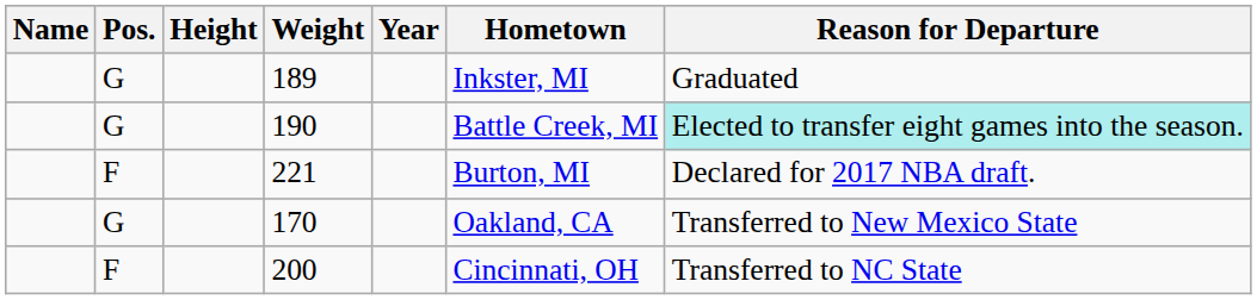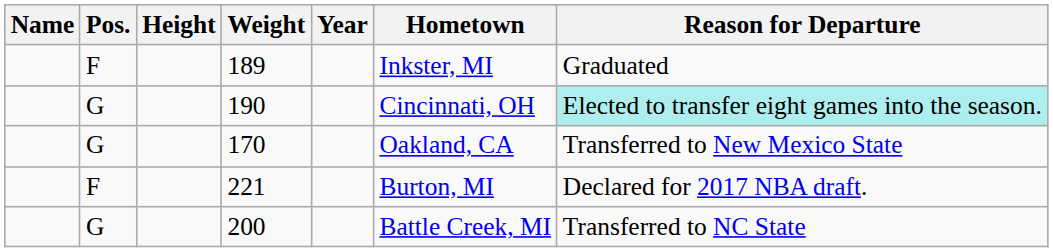189 | Pos.: G -> F
190 | Hometown: Battle Creek, MI -> Cincinnati, OH
rows swapped: 221 <-> 170
200 | Pos.: F -> G
200 | Hometown: Cincinnati, OH -> Battle Creek, MI
